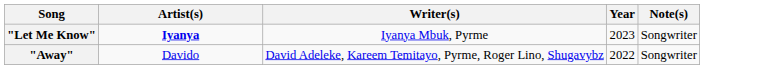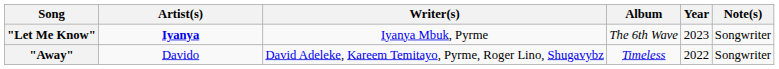+ column: Album | The 6th Wave | Timeless
